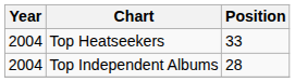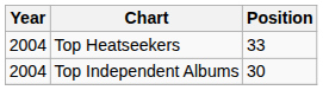Top Independent Albums | Position: 28 -> 30
